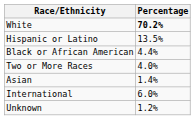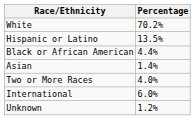White | Percentage: bold -> normal
rows swapped: Asian <-> Two or More Races
